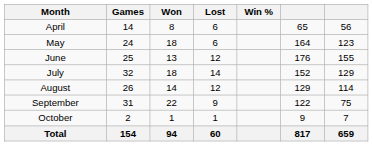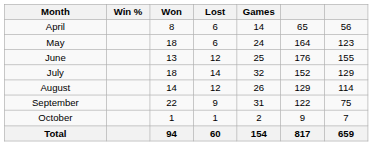columns swapped: Games <-> Win %
